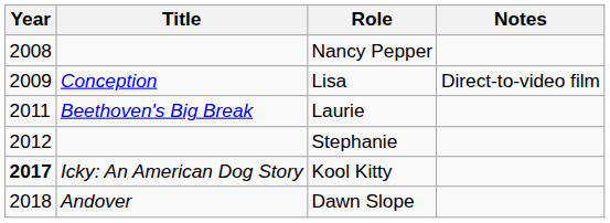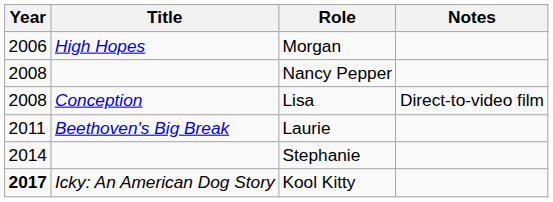+ row: 2006 | High Hopes | Morgan
Lisa | Year: 2009 -> 2008
Stephanie | Year: 2012 -> 2014
- row: 2018 | Andover | Dawn Slope
